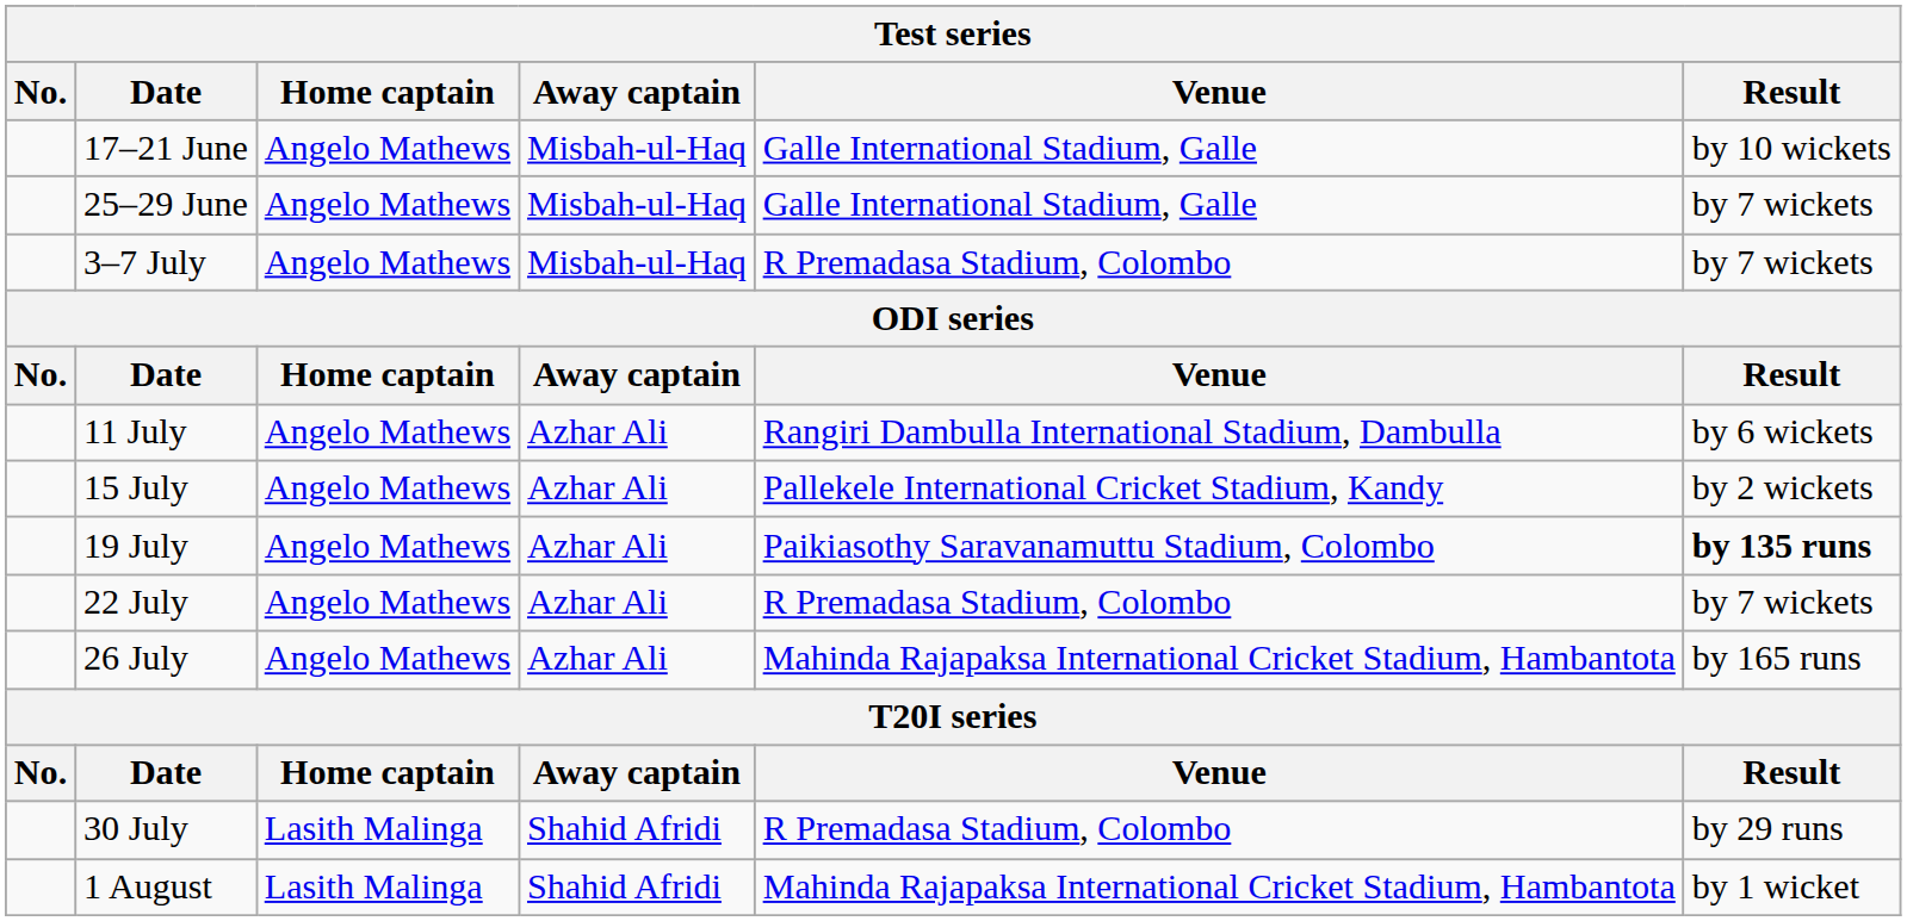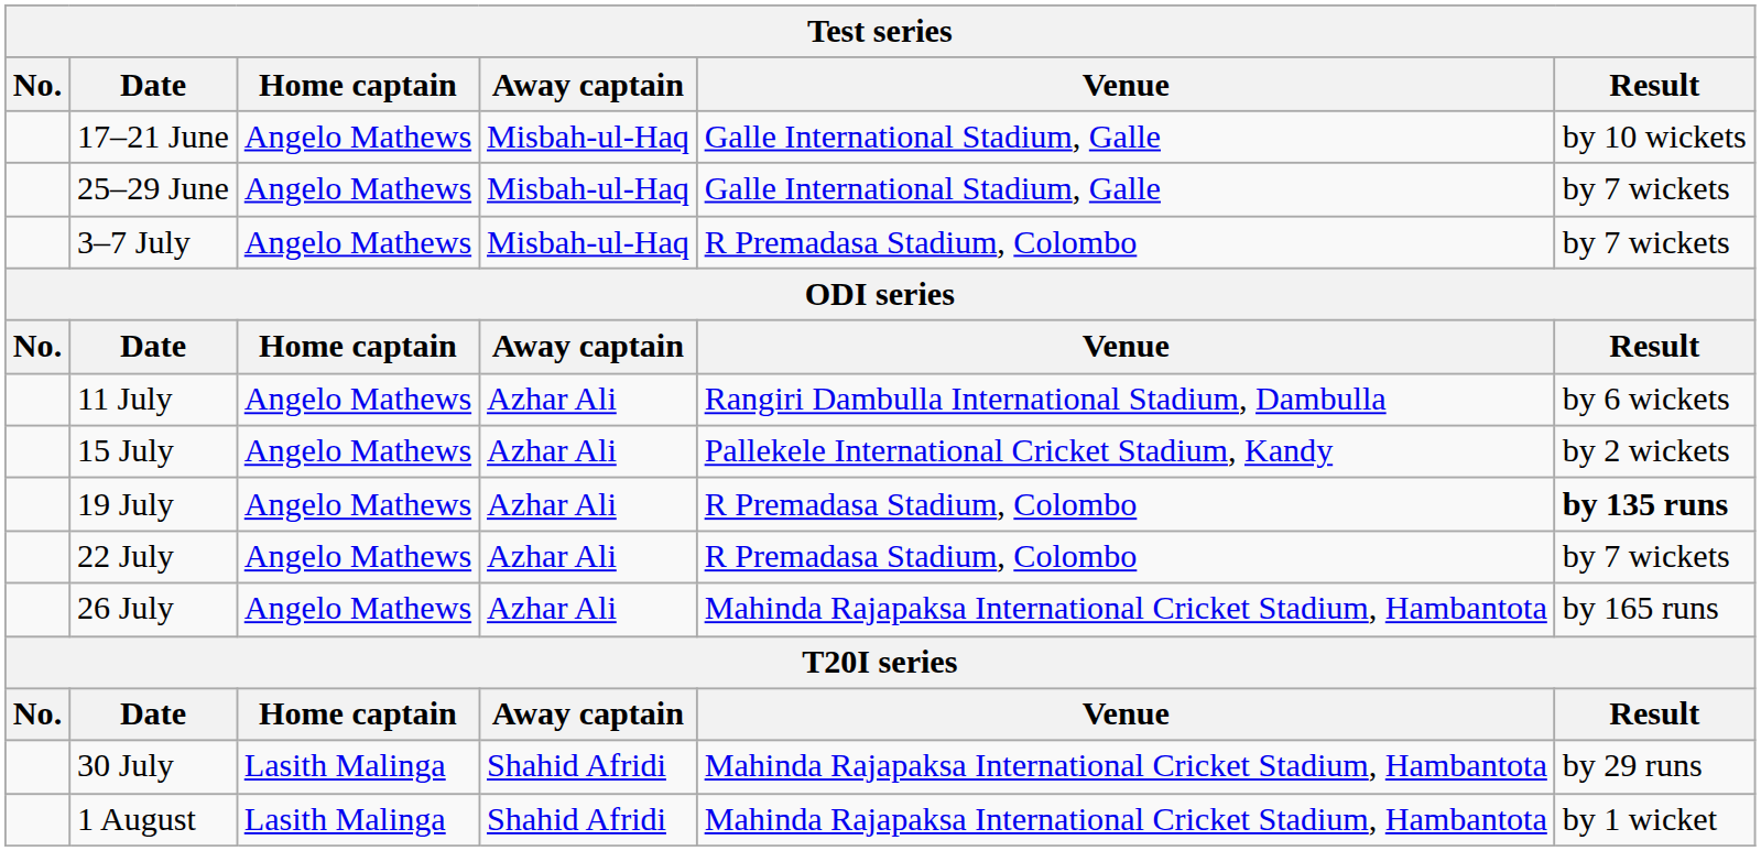19 July | Venue: Paikiasothy Saravanamuttu Stadium, Colombo -> R Premadasa Stadium, Colombo
30 July | Venue: R Premadasa Stadium, Colombo -> Mahinda Rajapaksa International Cricket Stadium, Hambantota
